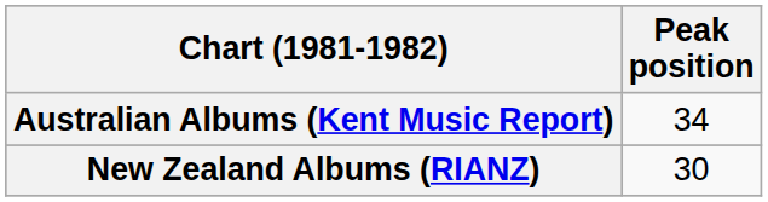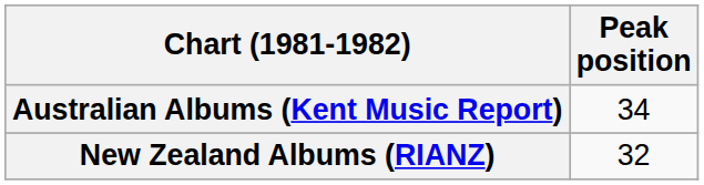New Zealand Albums (RIANZ) | Peak position: 30 -> 32
